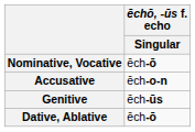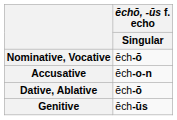rows swapped: Genitive <-> Dative, Ablative
